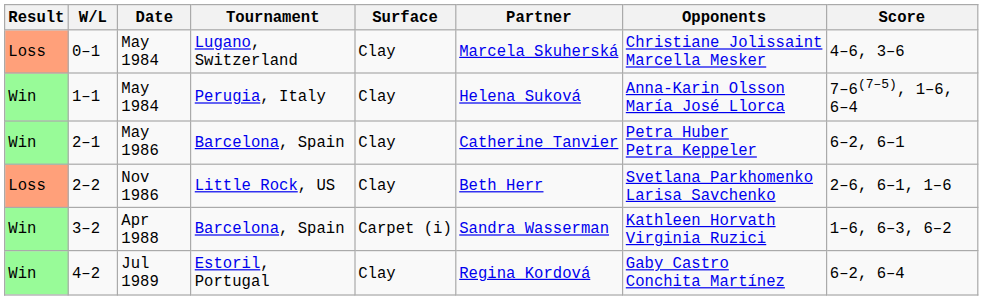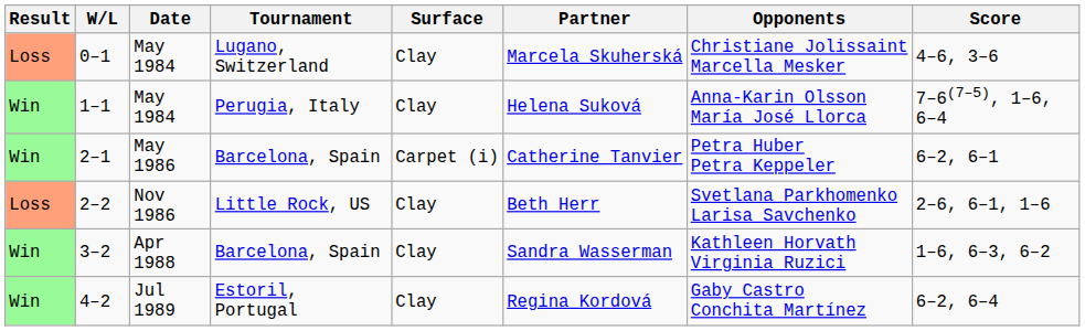2–1 | Surface: Clay -> Carpet (i)
3–2 | Surface: Carpet (i) -> Clay
